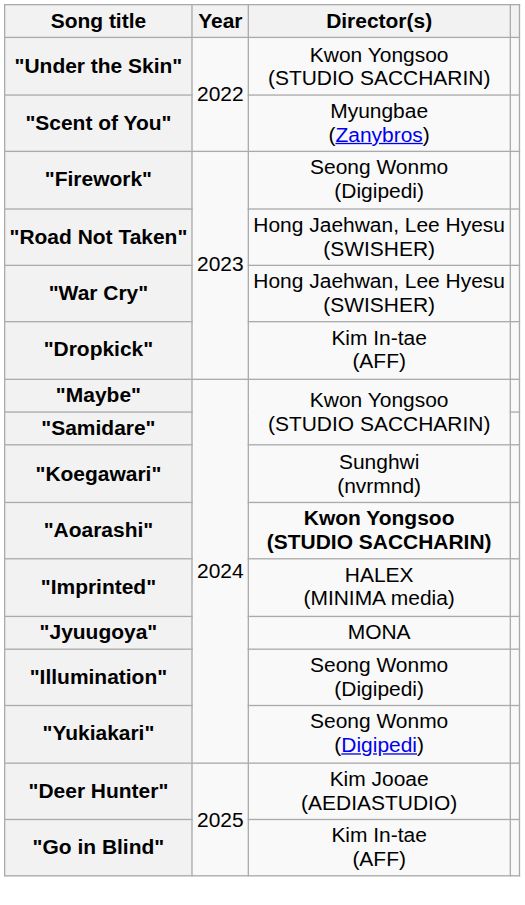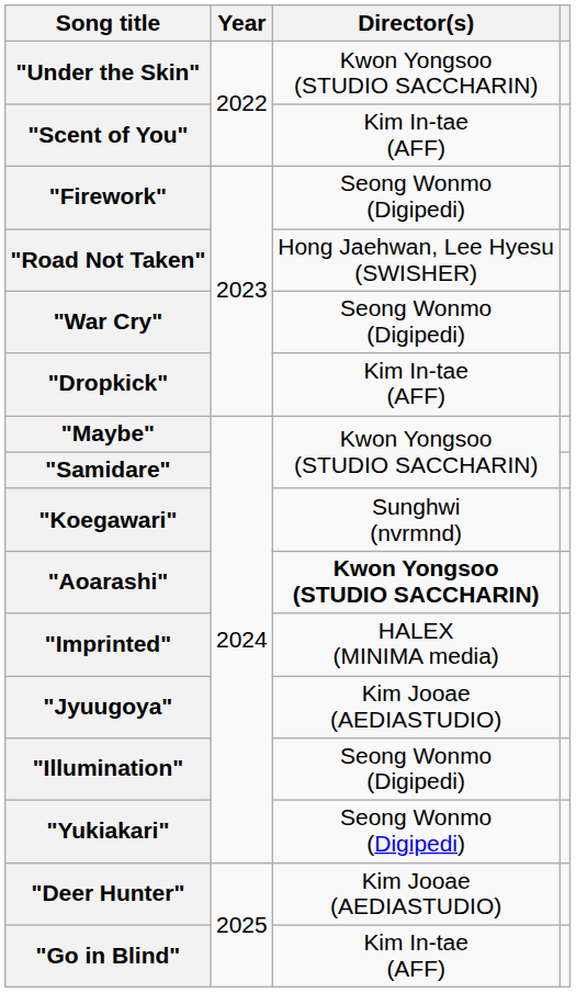"Scent of You" | Director(s): Myungbae (Zanybros) -> Kim In-tae (AFF)
"War Cry" | Director(s): Hong Jaehwan, Lee Hyesu (SWISHER) -> Seong Wonmo (Digipedi)
"Jyuugoya" | Director(s): MONA -> Kim Jooae (AEDIASTUDIO)
